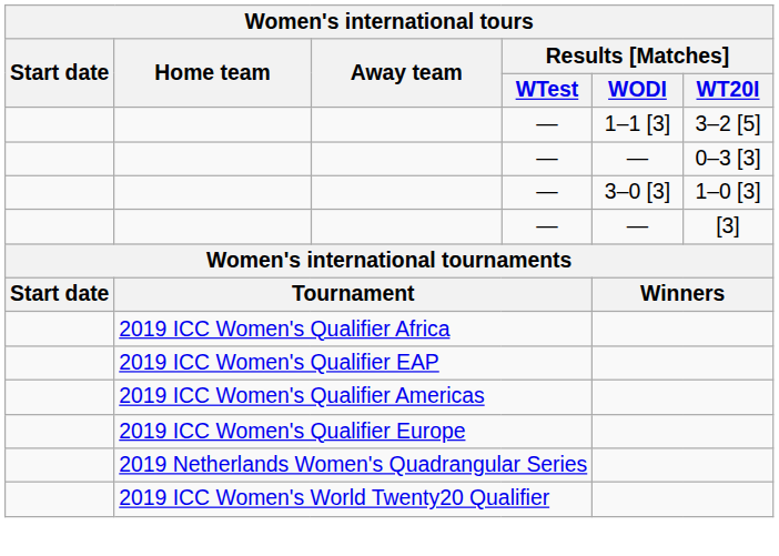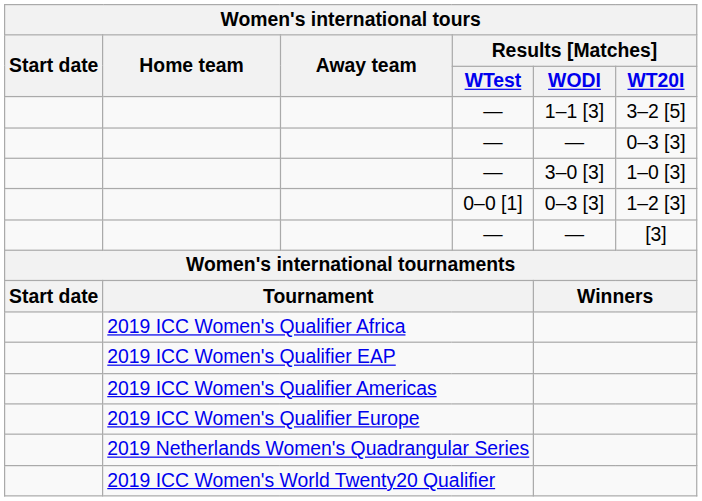+ row: 0–0 [1] | 0–3 [3] | 1–2 [3]
